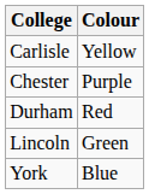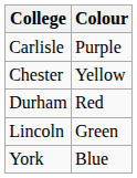Carlisle | Colour: Yellow -> Purple
Chester | Colour: Purple -> Yellow
